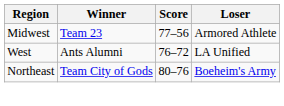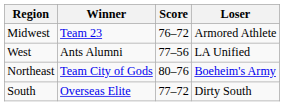Midwest | Score: 77–56 -> 76–72
West | Score: 76–72 -> 77–56
+ row: South | Overseas Elite | 77–72 | Dirty South
